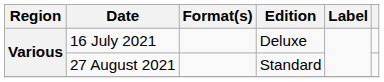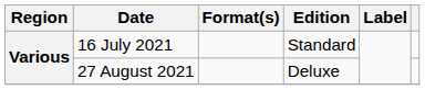16 July 2021 | Edition: Deluxe -> Standard
27 August 2021 | Edition: Standard -> Deluxe
